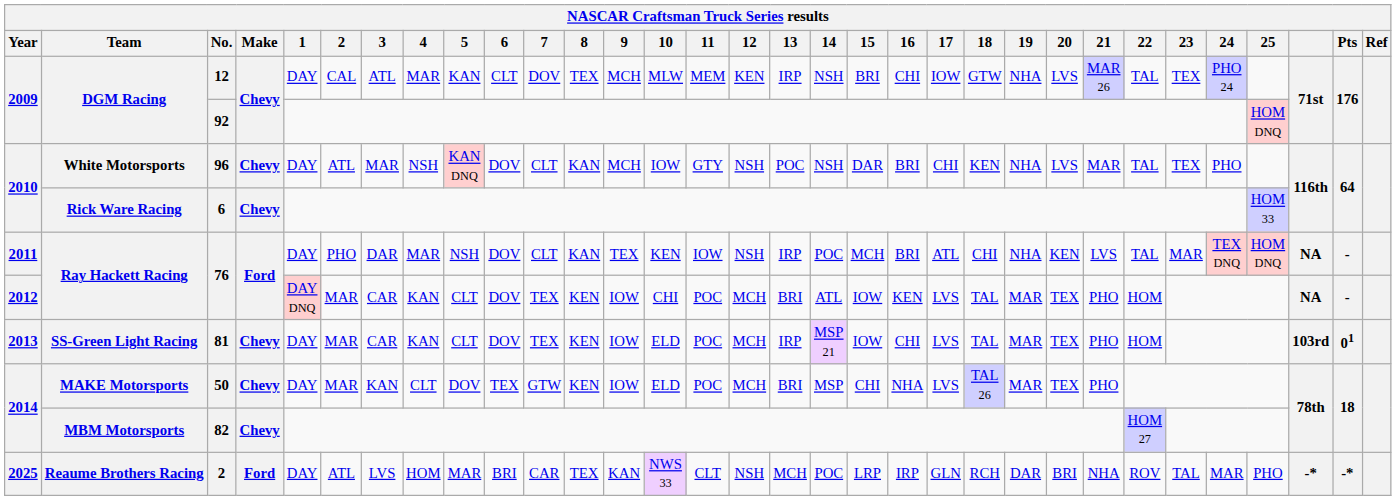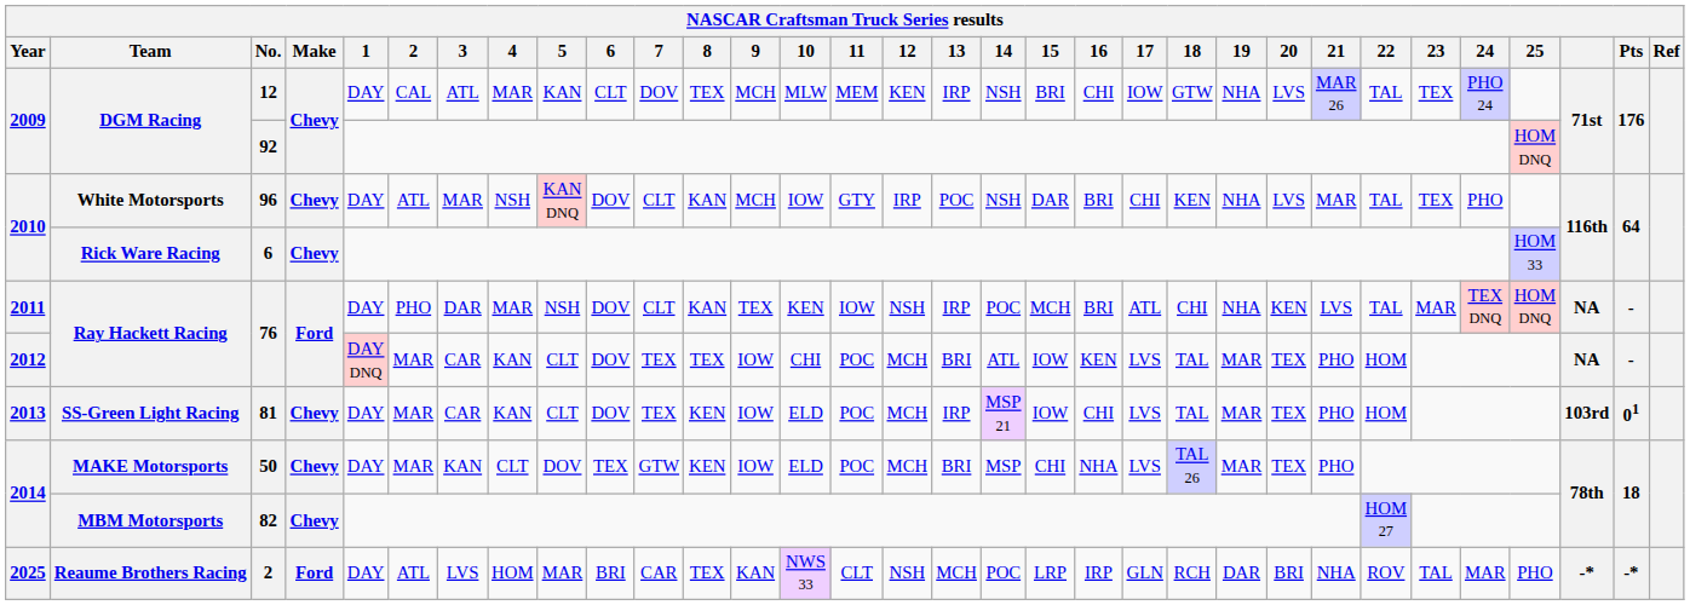96 | 12: NSH -> IRP
2012 / 76 | 8: KEN -> TEX
